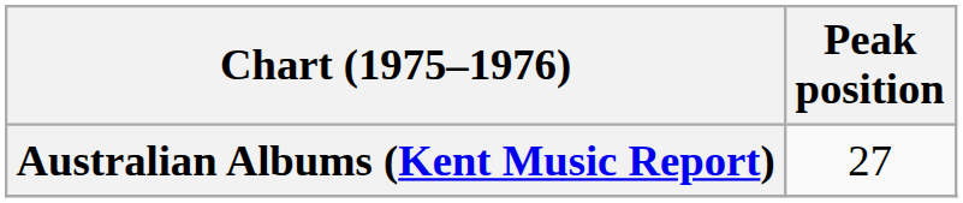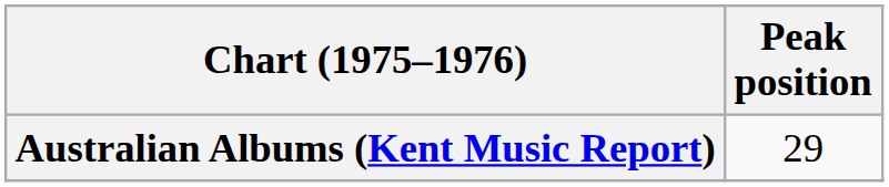Australian Albums (Kent Music Report) | Peak position: 27 -> 29
